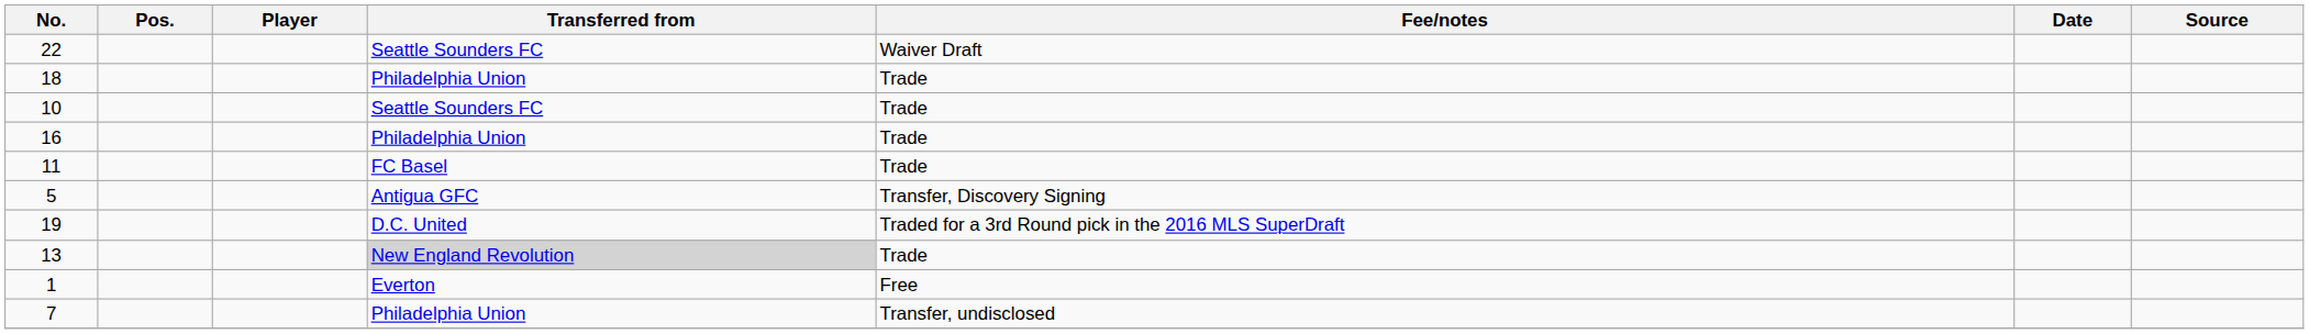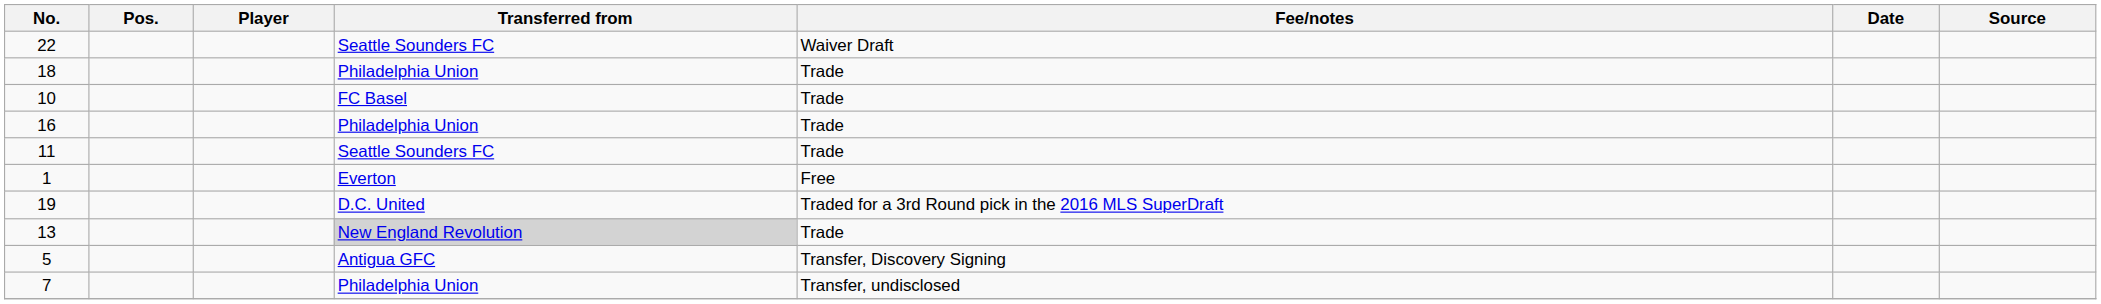10 | Transferred from: Seattle Sounders FC -> FC Basel
11 | Transferred from: FC Basel -> Seattle Sounders FC
rows swapped: 5 <-> 1
